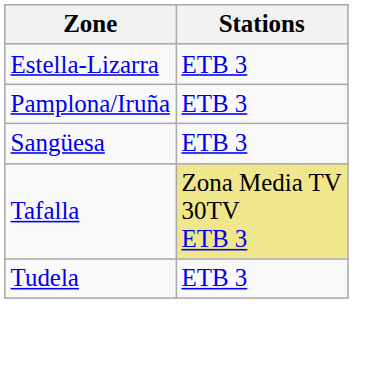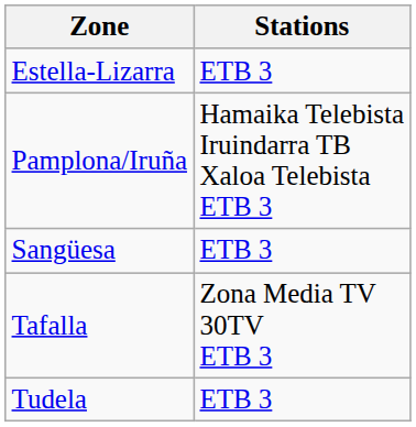Pamplona/Iruña | Stations: ETB 3 -> Hamaika Telebista Iruindarra TB Xaloa Telebista ETB 3
Tafalla | Stations: khaki background -> no background
